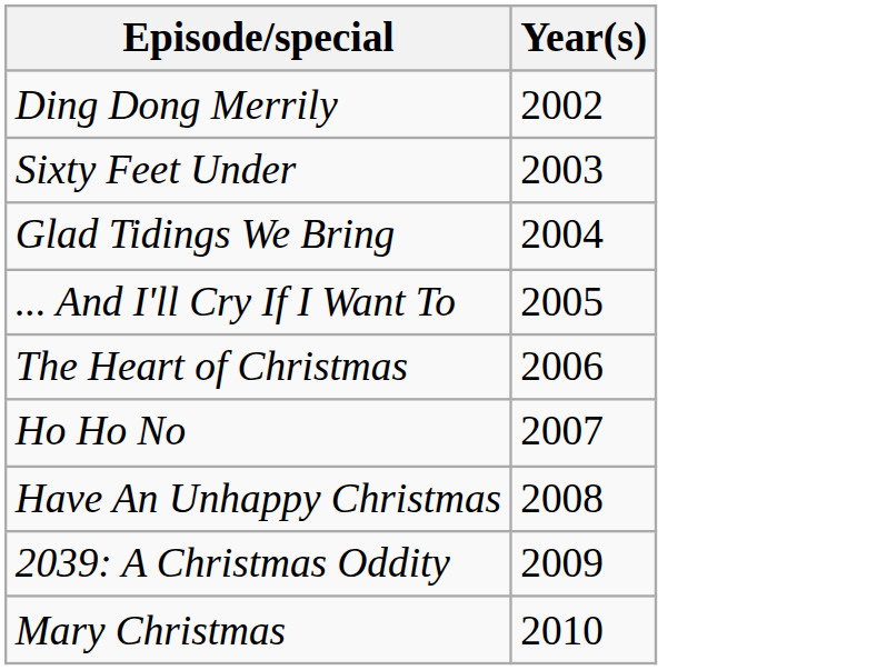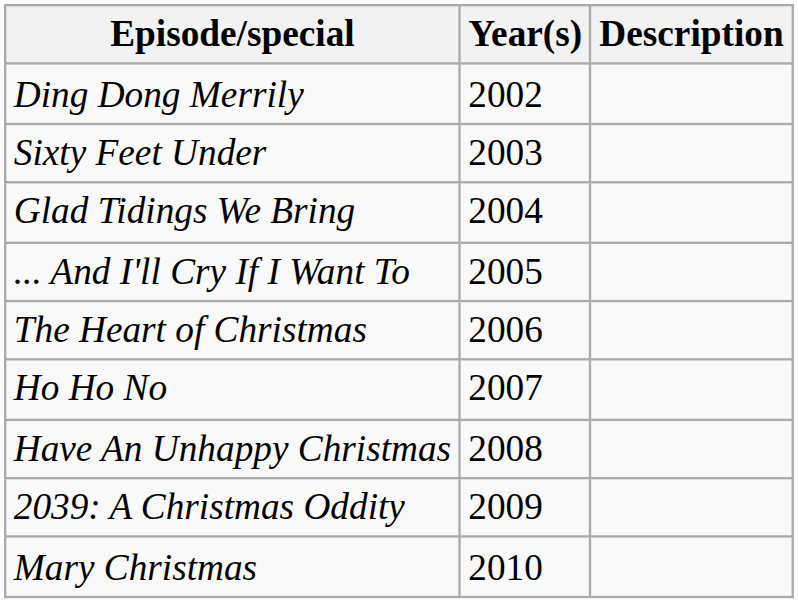+ column: Description
